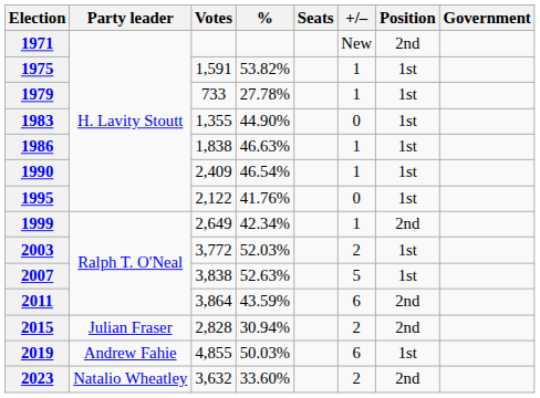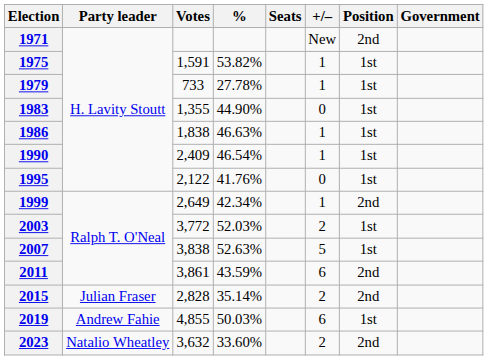2011 | Votes: 3,864 -> 3,861
2015 | %: 30.94% -> 35.14%
